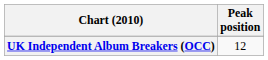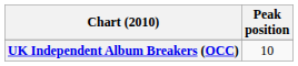UK Independent Album Breakers (OCC) | Peak position: 12 -> 10
